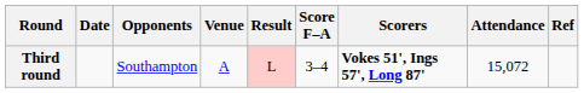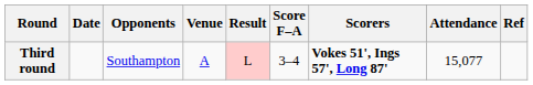Third round | Attendance: 15,072 -> 15,077
